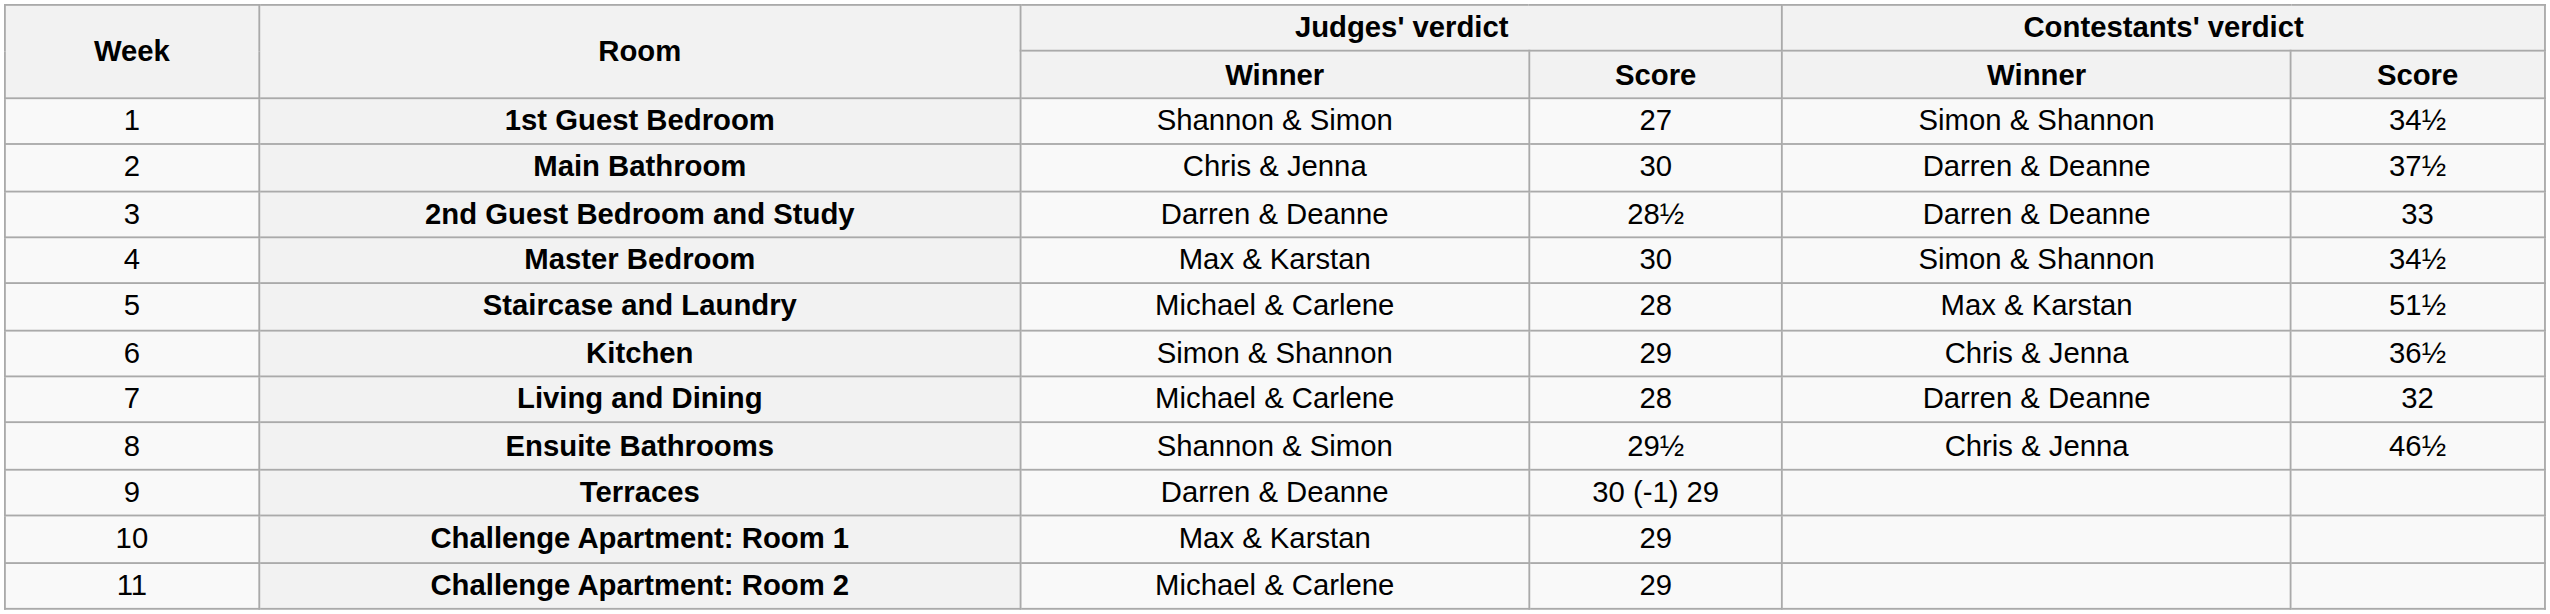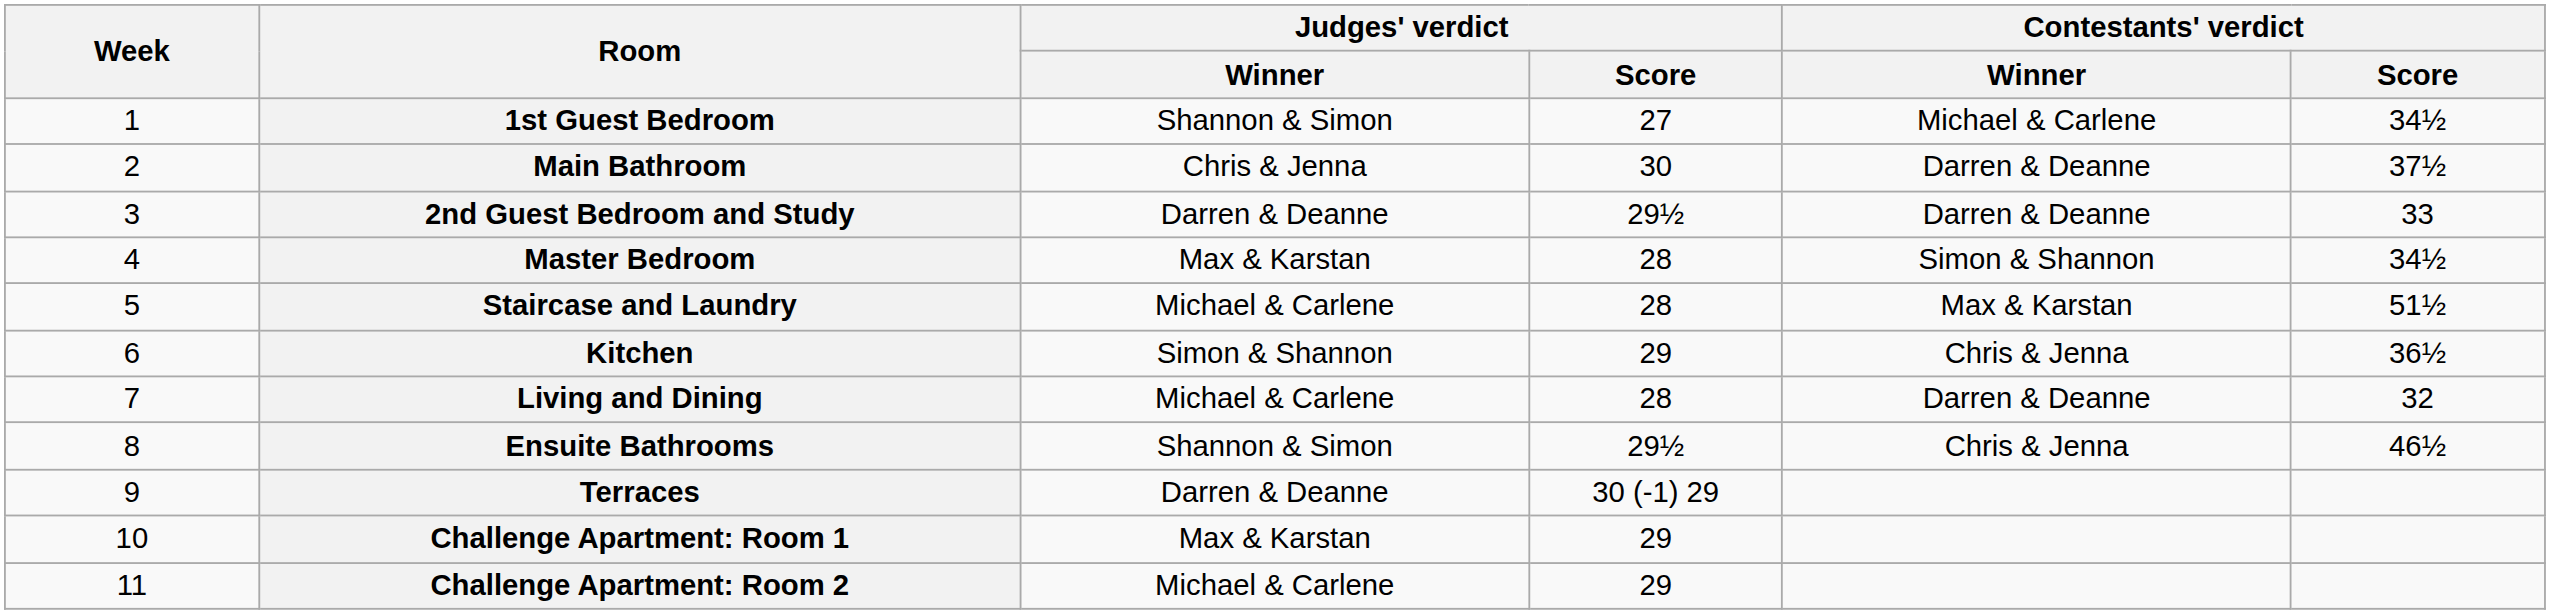1st Guest Bedroom | Contestants' verdict / Winner: Simon & Shannon -> Michael & Carlene
2nd Guest Bedroom and Study | Judges' verdict / Score: 28½ -> 29½
Master Bedroom | Judges' verdict / Score: 30 -> 28
